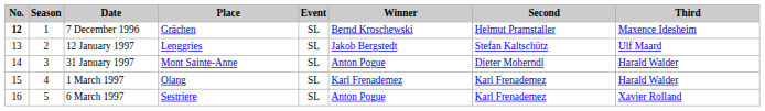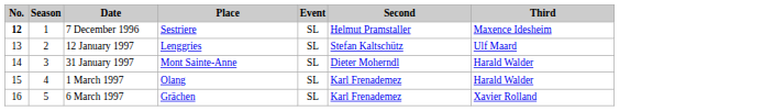- column: Winner | Bernd Kroschewski | Jakob Bergstedt | Anton Pogue | Karl Frenademez | Anton Pogue
7 December 1996 | Place: Grächen -> Sestriere
6 March 1997 | Place: Sestriere -> Grächen
